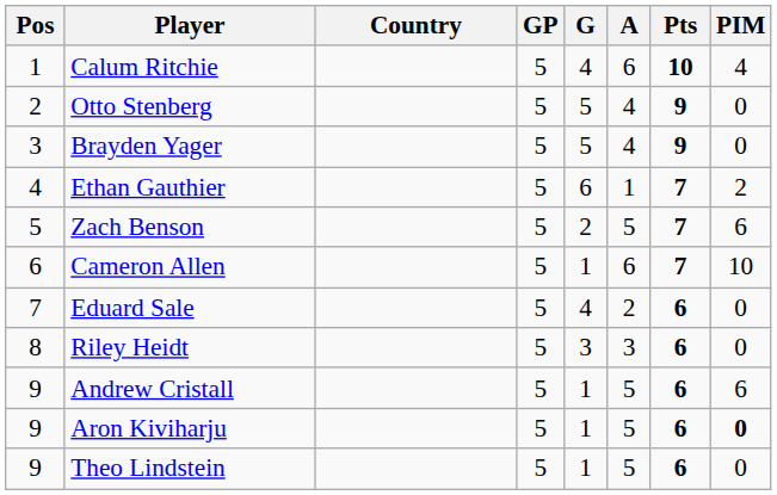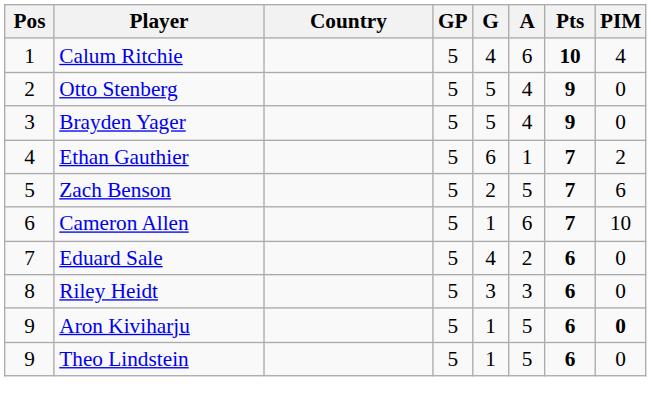- row: 9 | Andrew Cristall | 5 | 1 | 5 | 6 | 6
